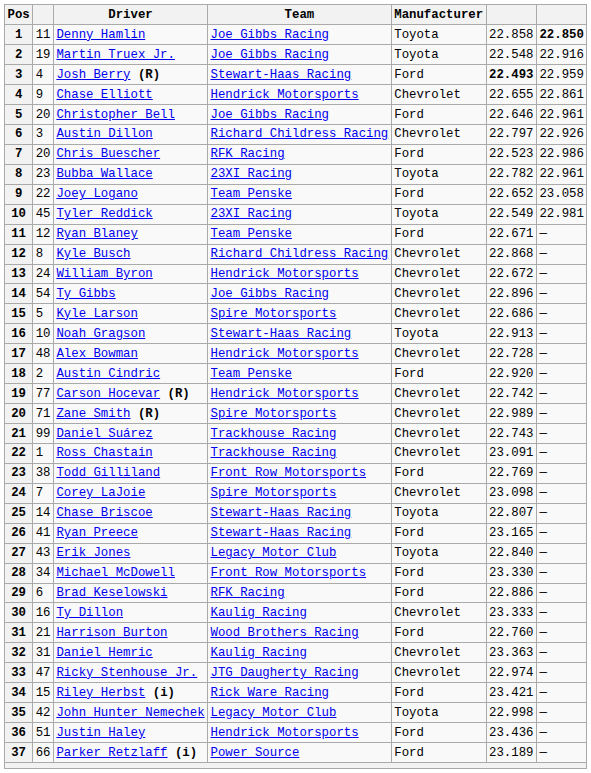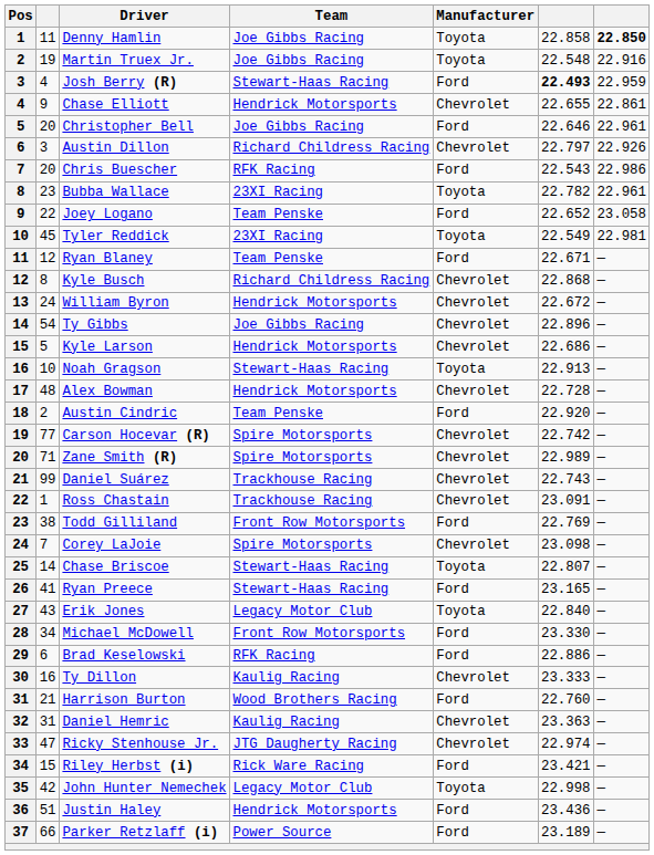Chris Buescher | column 6: 22.523 -> 22.543
Kyle Larson | Team: Spire Motorsports -> Hendrick Motorsports
Carson Hocevar (R) | Team: Hendrick Motorsports -> Spire Motorsports
